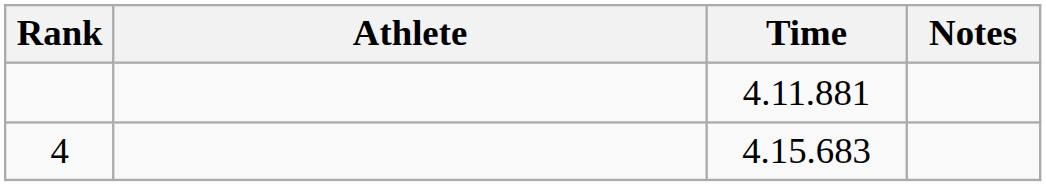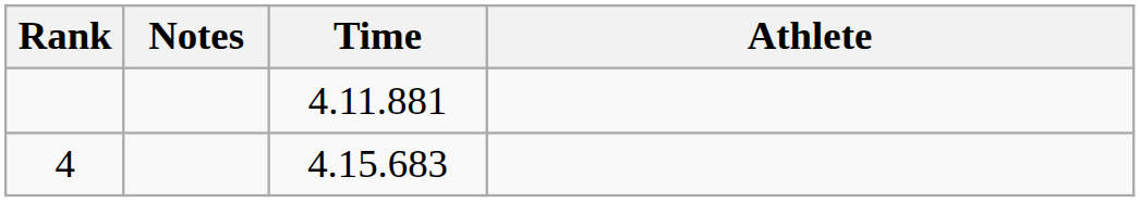columns swapped: Athlete <-> Notes
